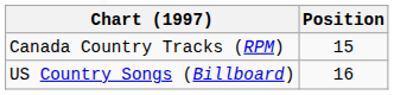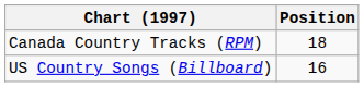Canada Country Tracks (RPM) | Position: 15 -> 18
